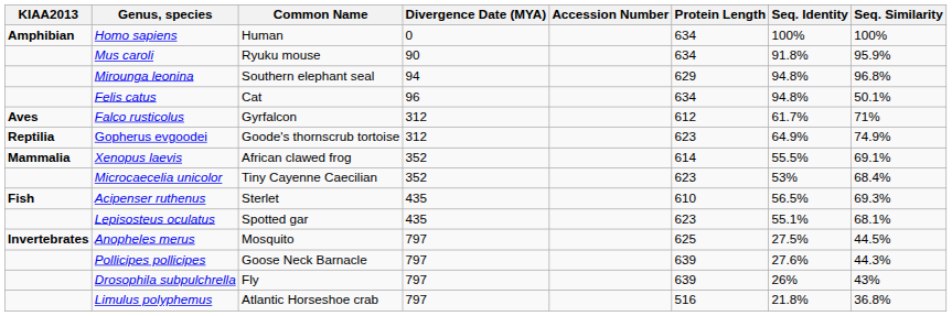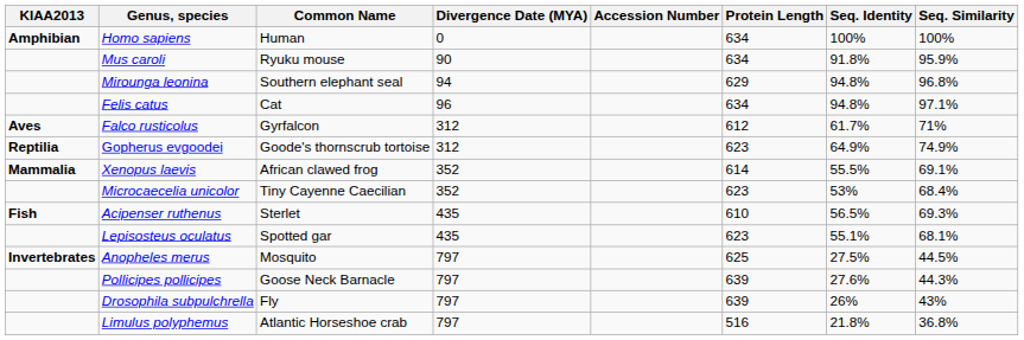Felis catus | Seq. Similarity: 50.1% -> 97.1%
